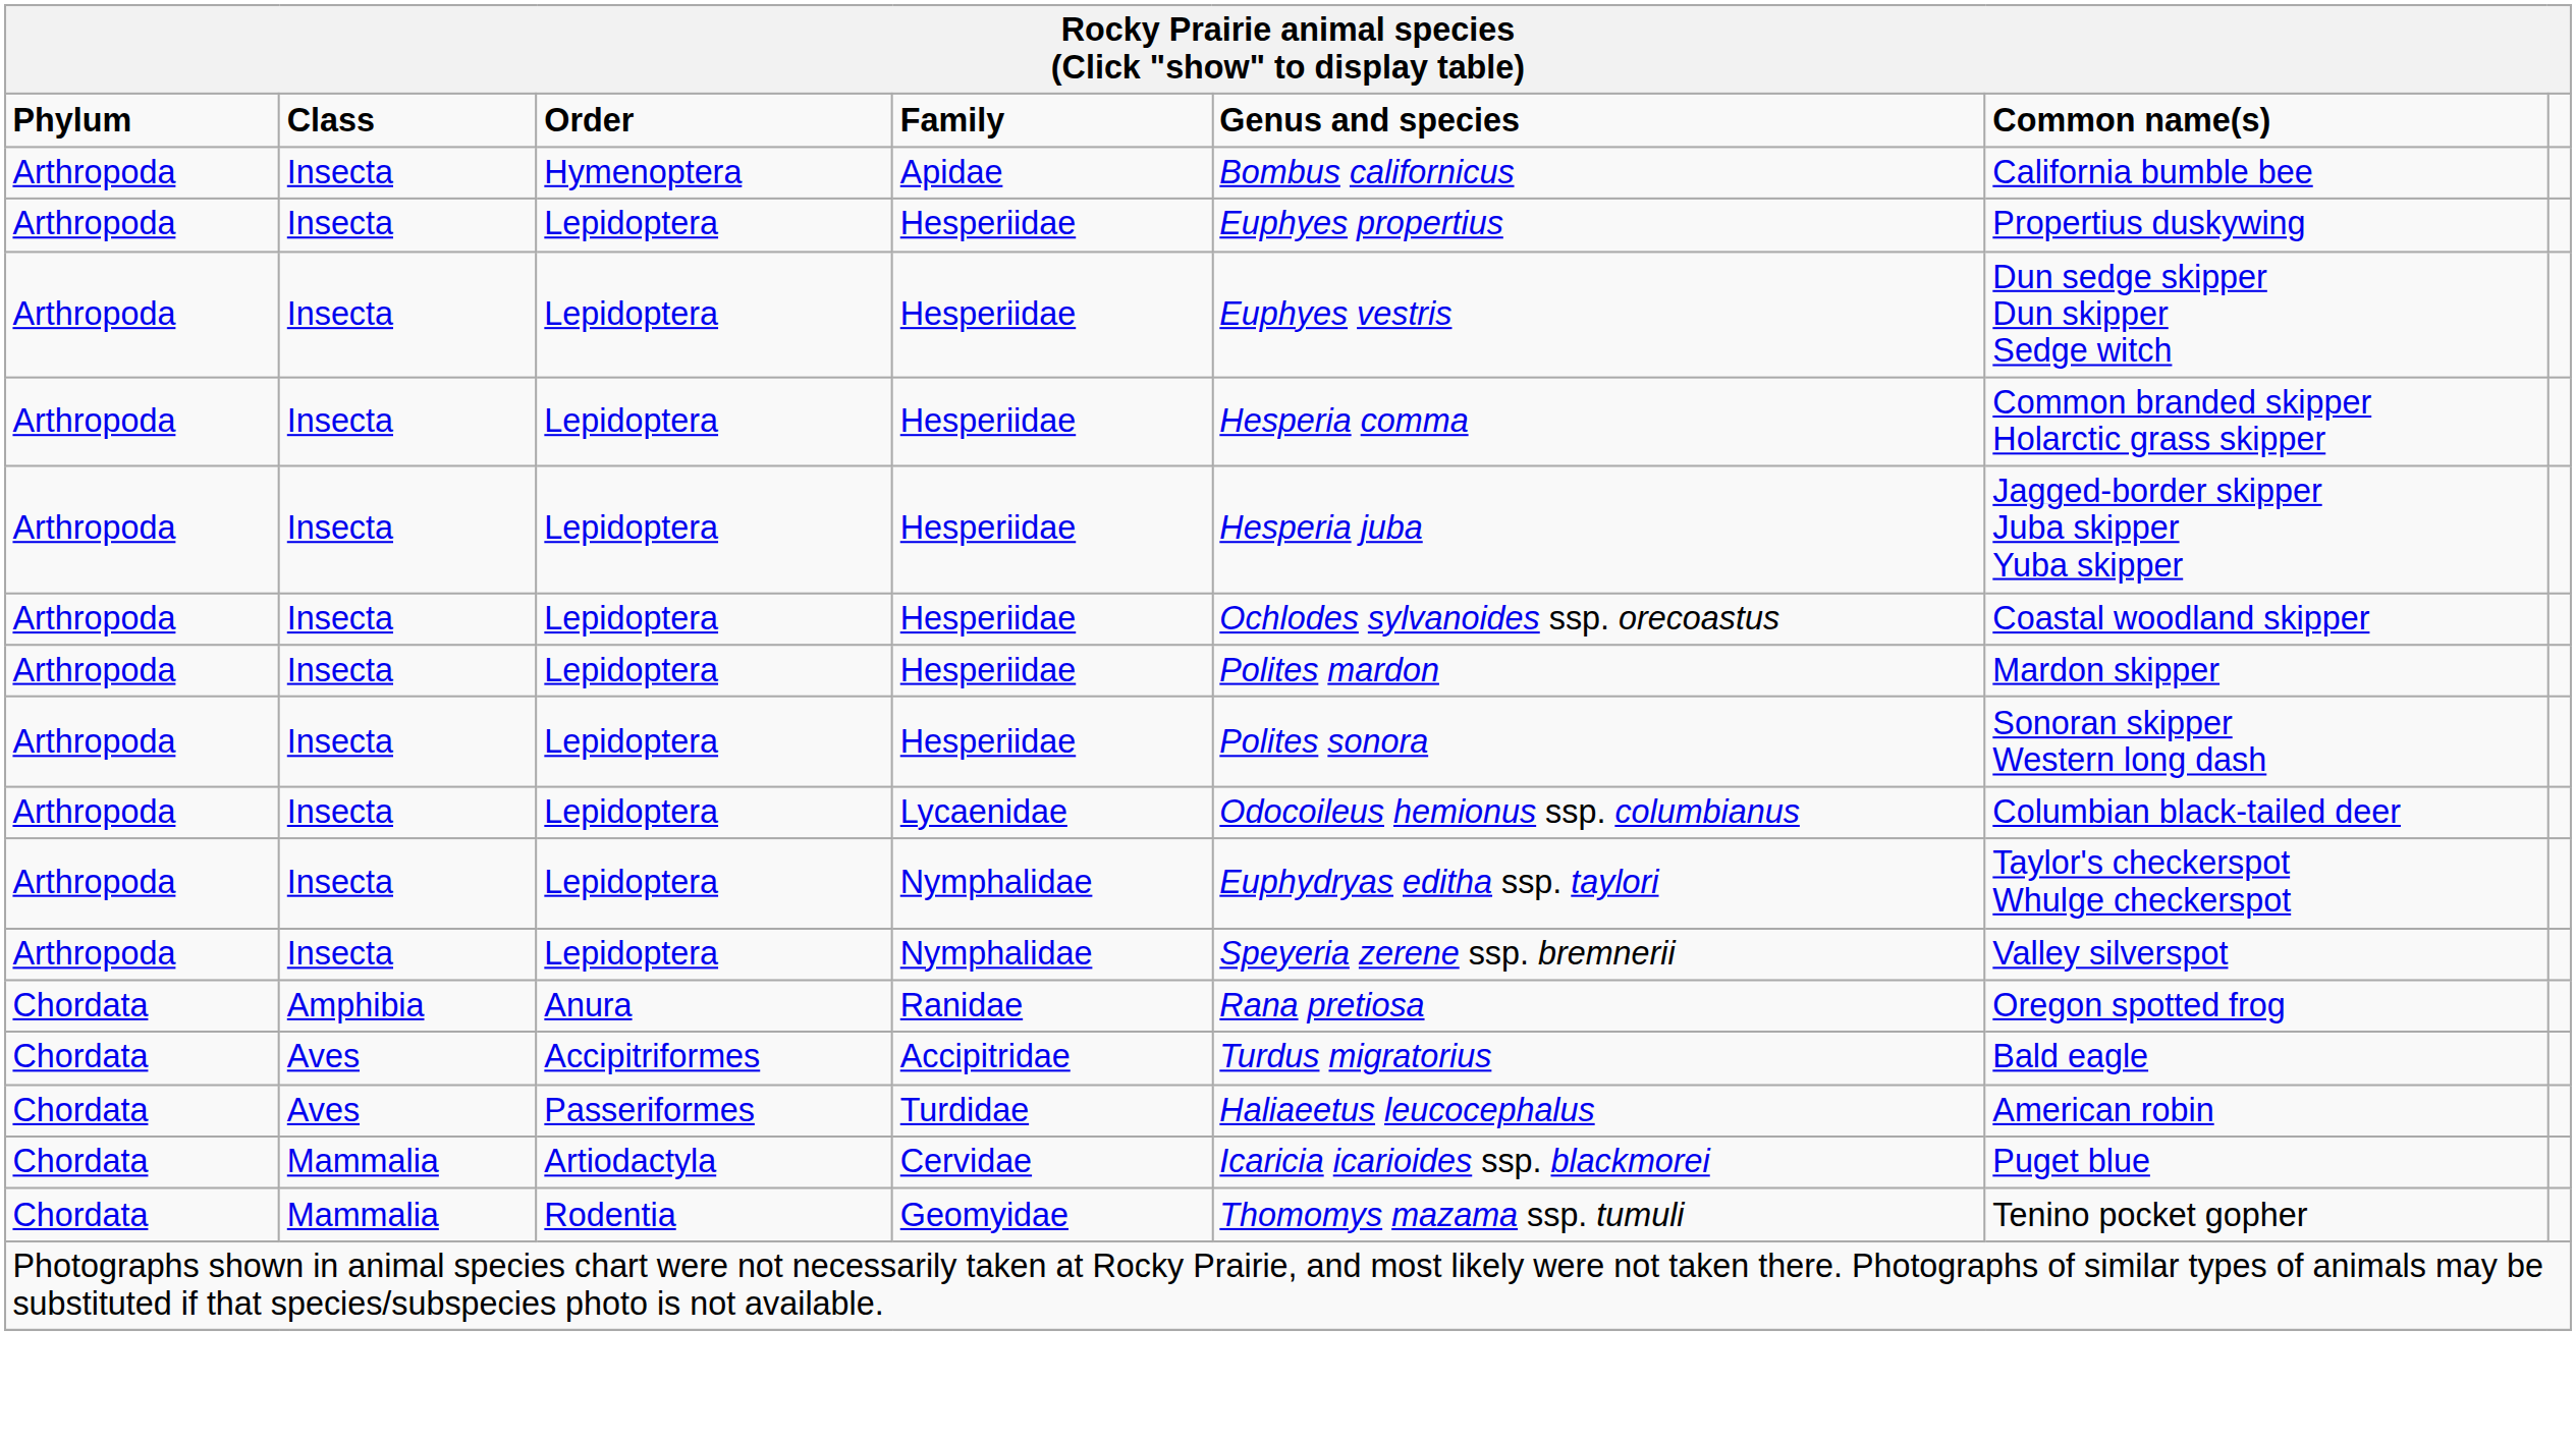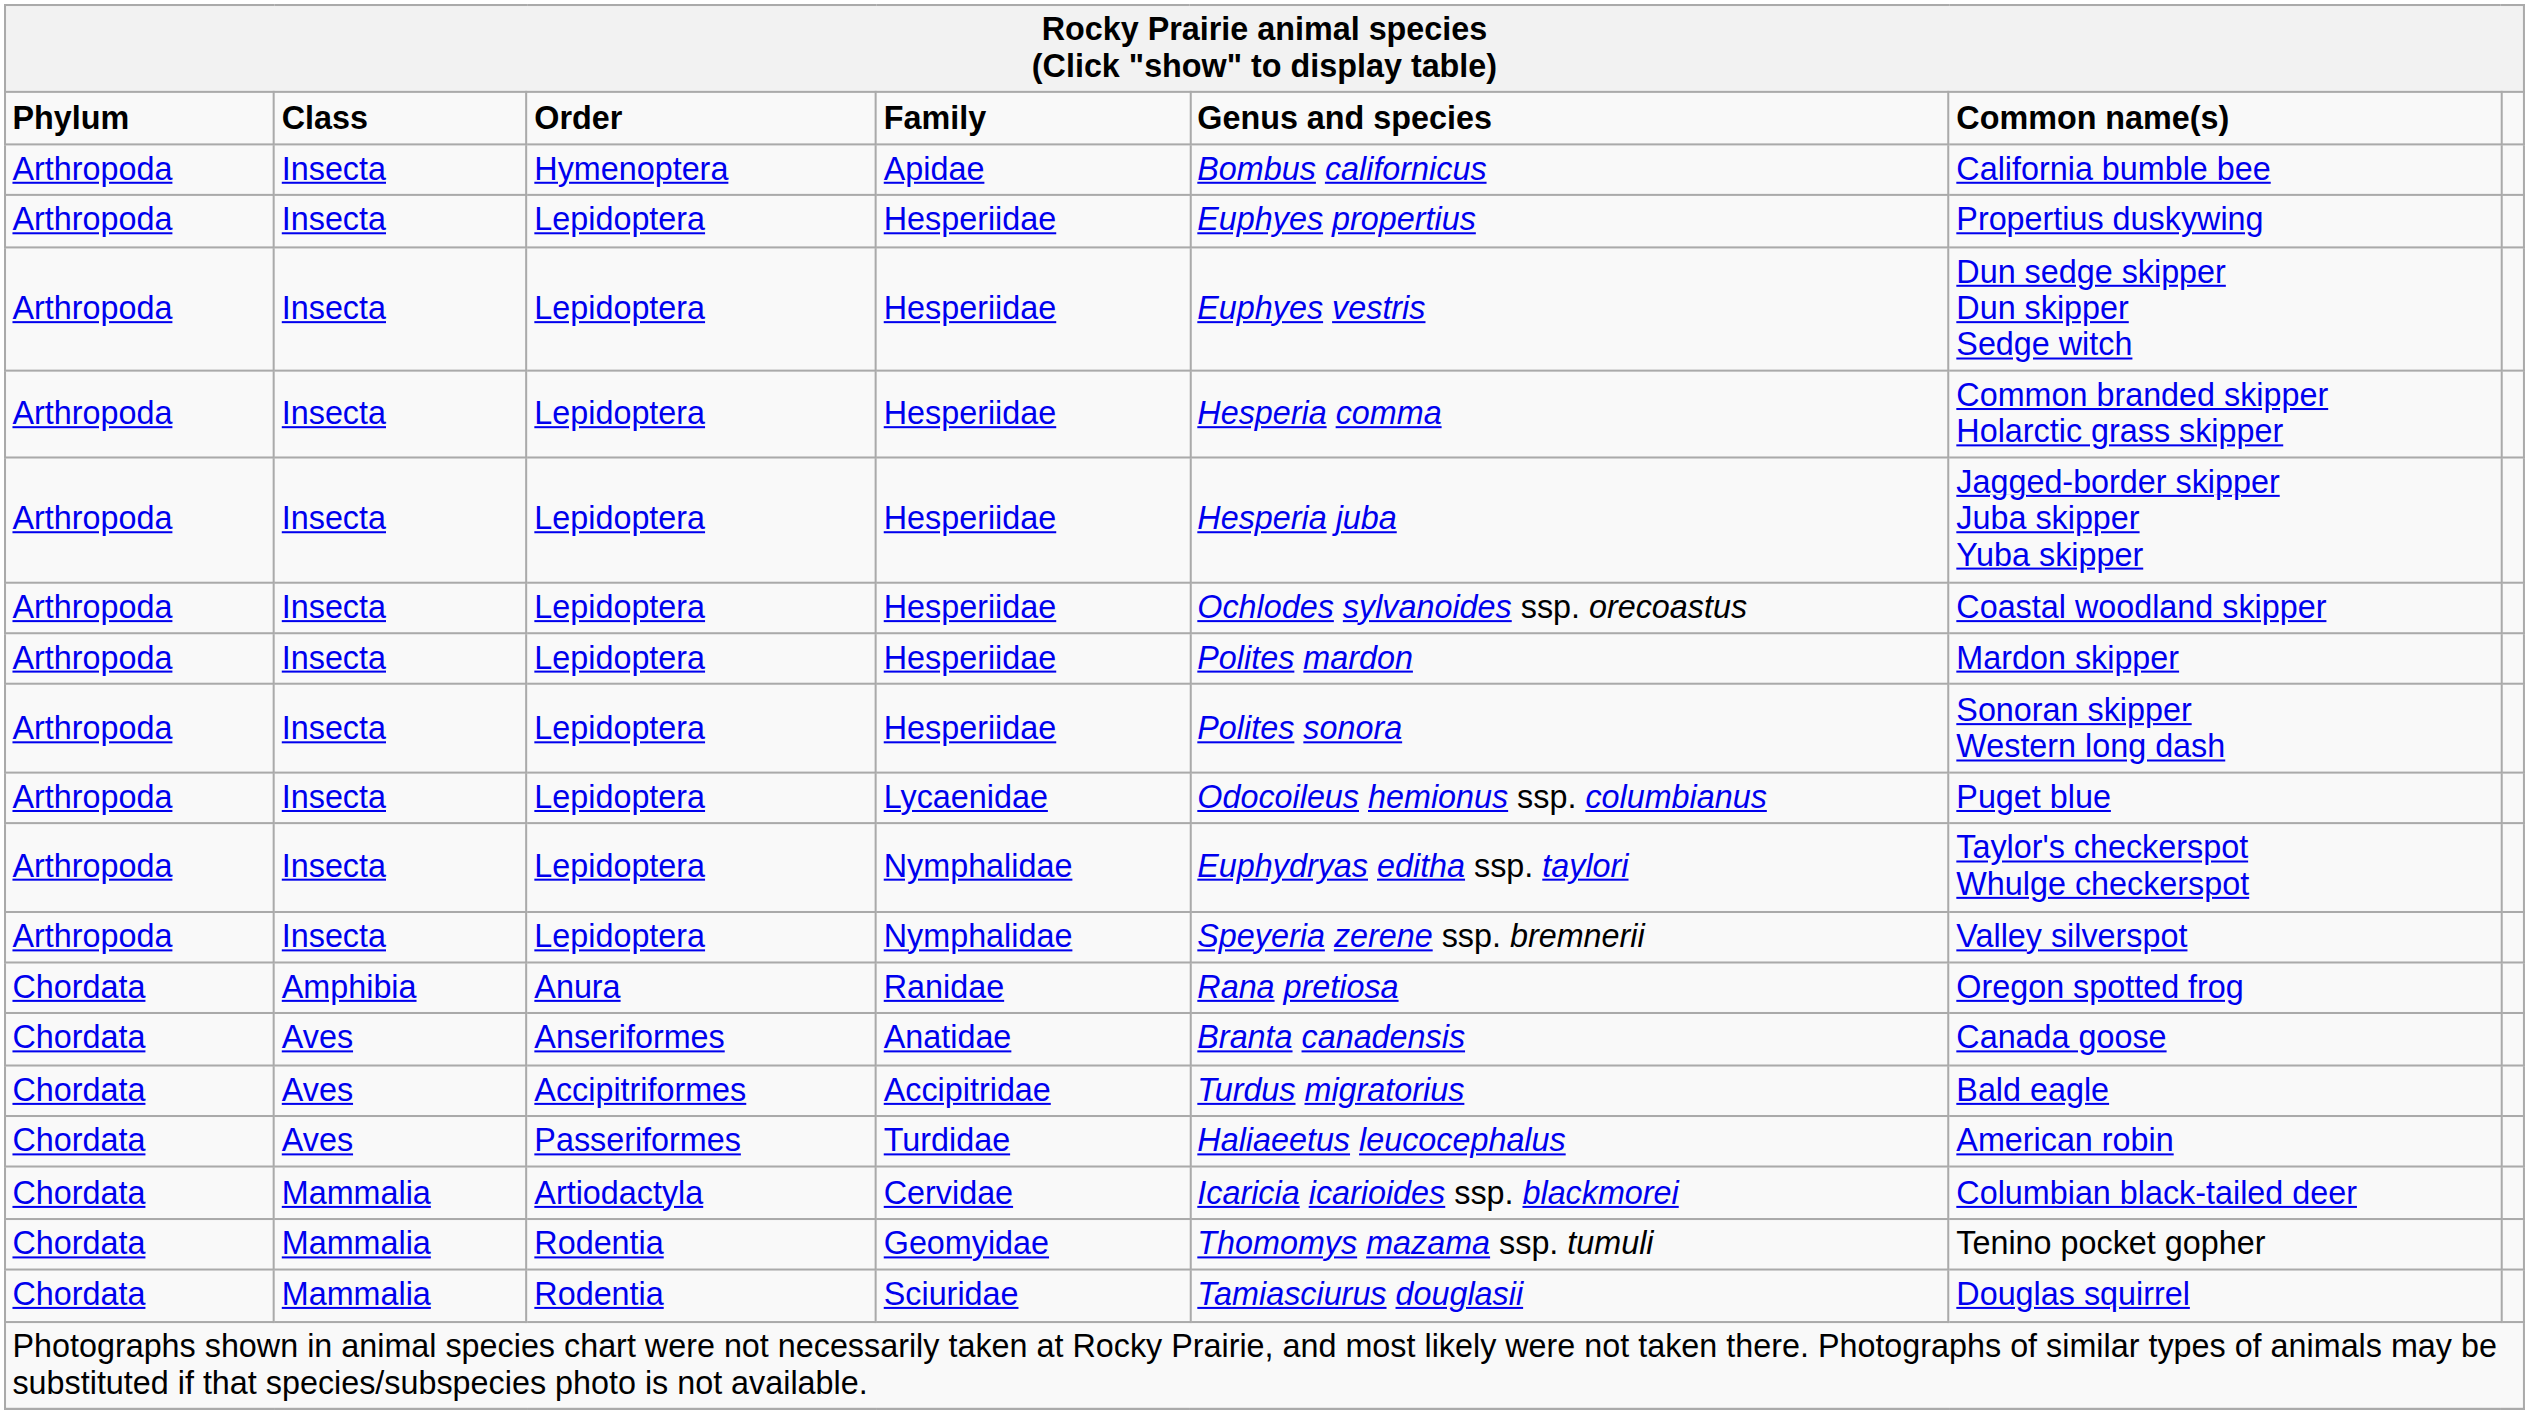Lycaenidae | Common name(s): Columbian black-tailed deer -> Puget blue
+ row: Chordata | Aves | Anseriformes | Anatidae | Branta canadensis | Canada goose
Cervidae | Common name(s): Puget blue -> Columbian black-tailed deer
+ row: Chordata | Mammalia | Rodentia | Sciuridae | Tamiasciurus douglasii | Douglas squirrel
